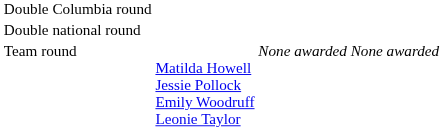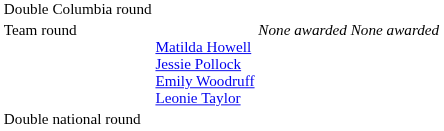rows swapped: Double national round <-> Team round
